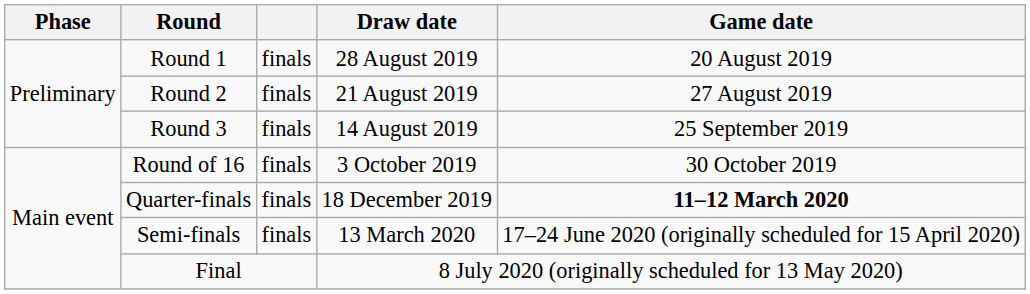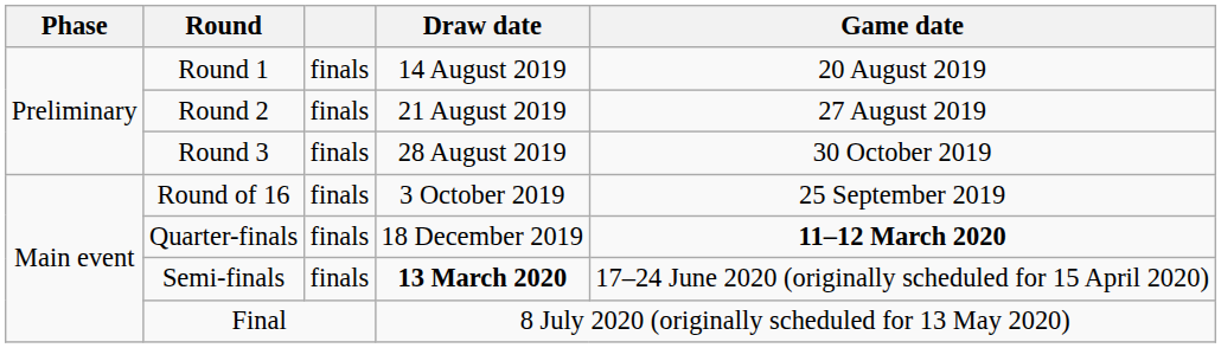Round 1 | Draw date: 28 August 2019 -> 14 August 2019
Round 3 | Draw date: 14 August 2019 -> 28 August 2019
Round 3 | Game date: 25 September 2019 -> 30 October 2019
Round of 16 | Game date: 30 October 2019 -> 25 September 2019
Semi-finals | Draw date: normal -> bold
